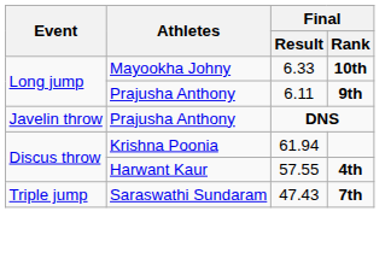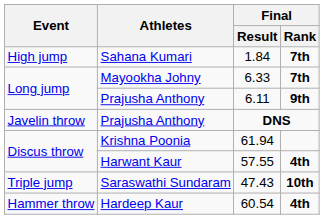+ row: High jump | Sahana Kumari | 1.84 | 7th
6.33 | Final / Rank: 10th -> 7th
47.43 | Final / Rank: 7th -> 10th
+ row: Hammer throw | Hardeep Kaur | 60.54 | 4th
